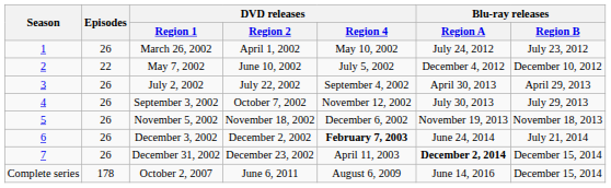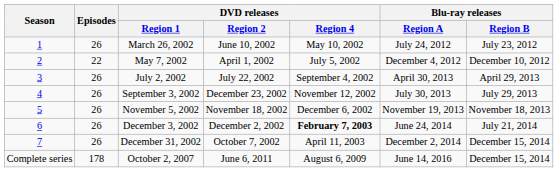March 26, 2002 | DVD releases / Region 2: April 1, 2002 -> June 10, 2002
May 7, 2002 | DVD releases / Region 2: June 10, 2002 -> April 1, 2002
September 3, 2002 | DVD releases / Region 2: October 7, 2002 -> December 23, 2002
December 31, 2002 | DVD releases / Region 2: December 23, 2002 -> October 7, 2002
December 31, 2002 | Blu-ray releases / Region A: bold -> normal
